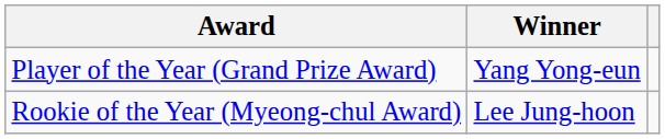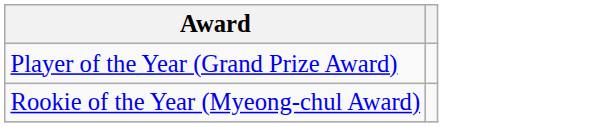- column: Winner | Yang Yong-eun | Lee Jung-hoon
